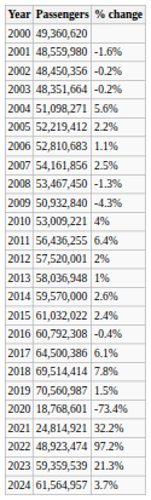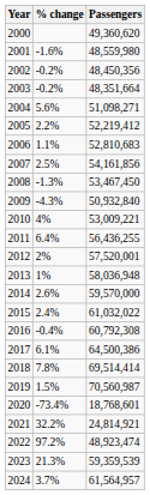columns swapped: Passengers <-> % change
